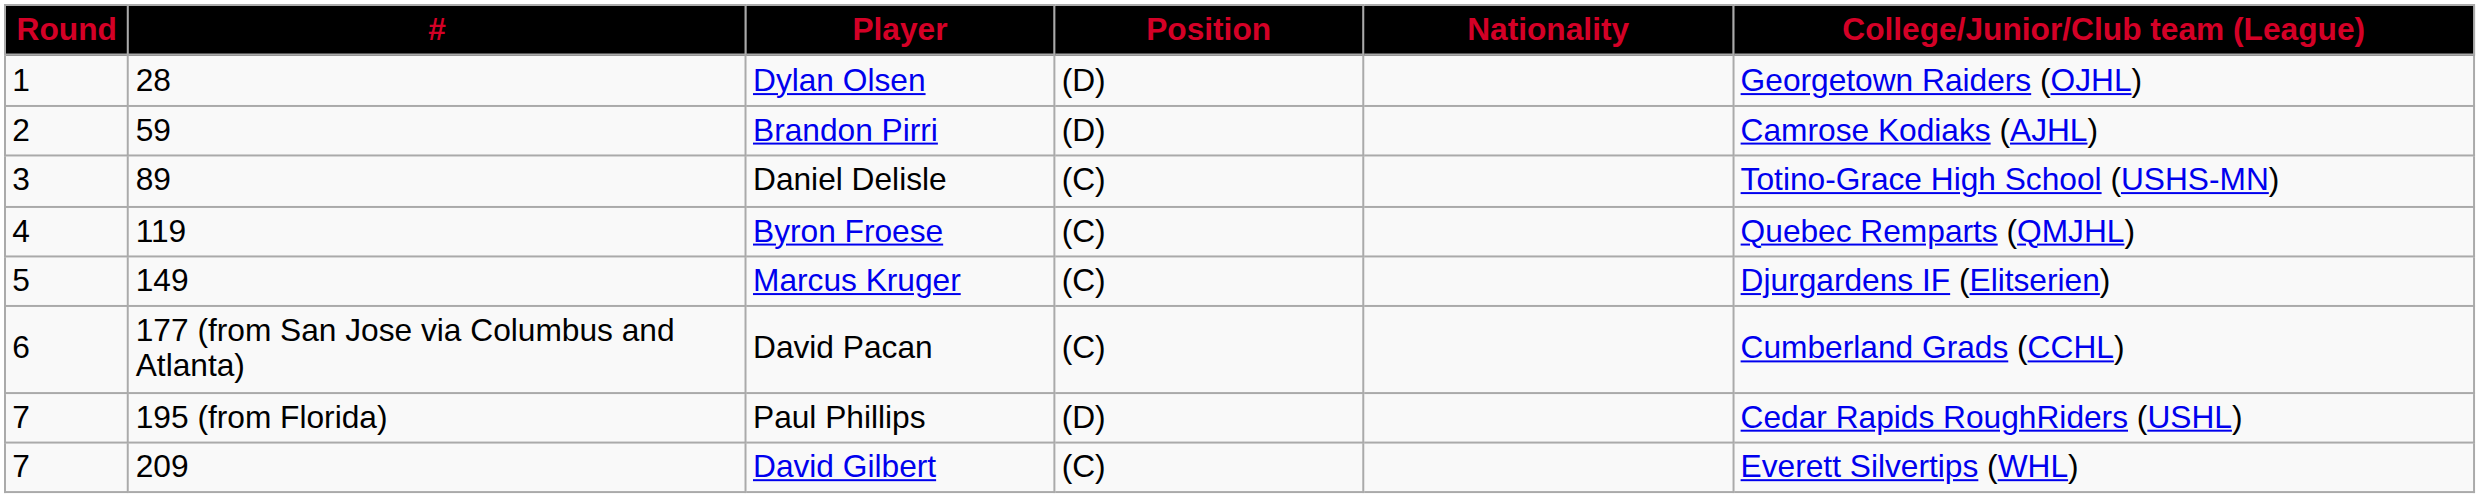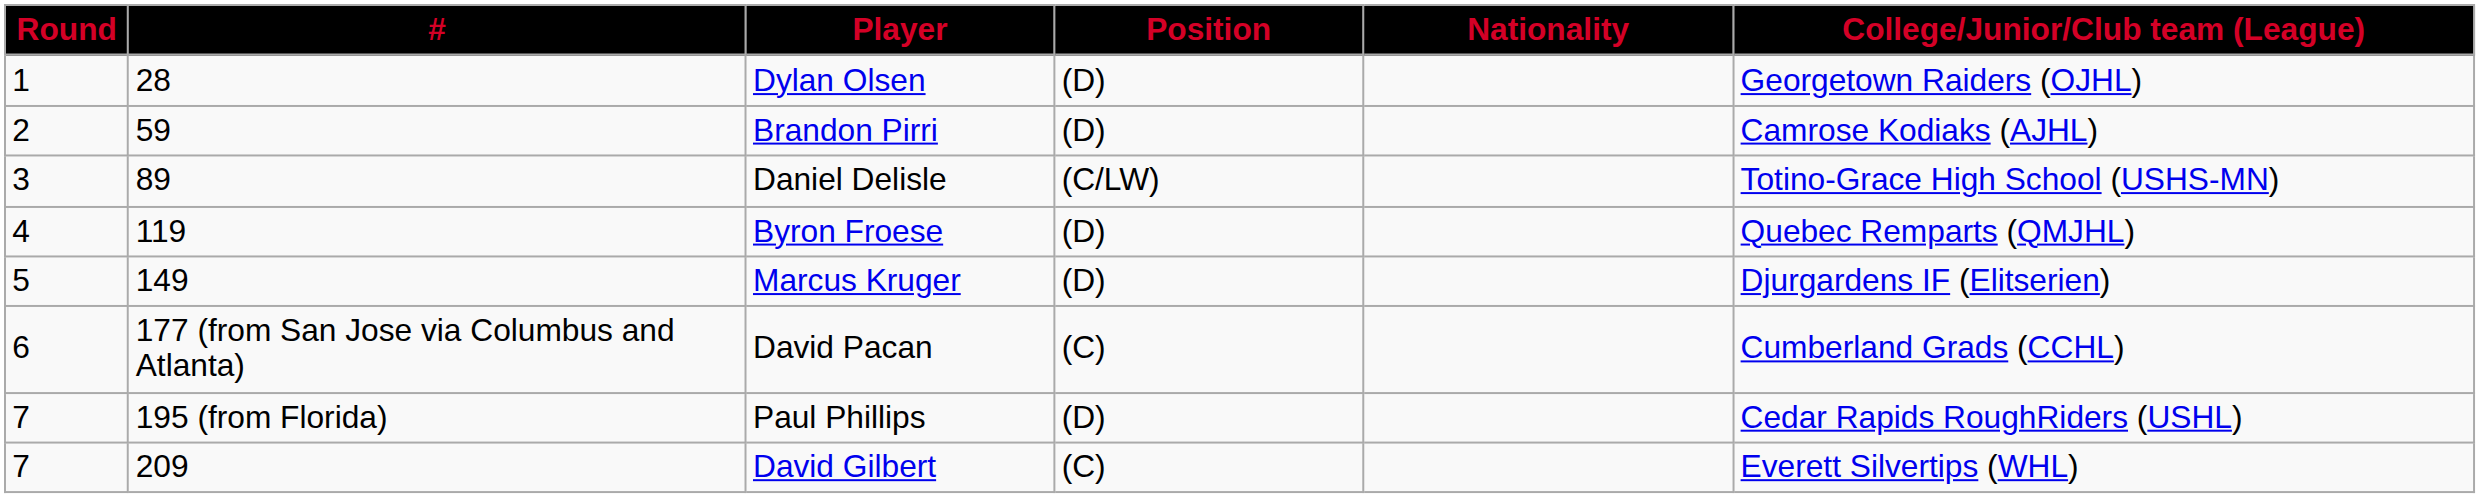Daniel Delisle | Position: (C) -> (C/LW)
Byron Froese | Position: (C) -> (D)
Marcus Kruger | Position: (C) -> (D)
